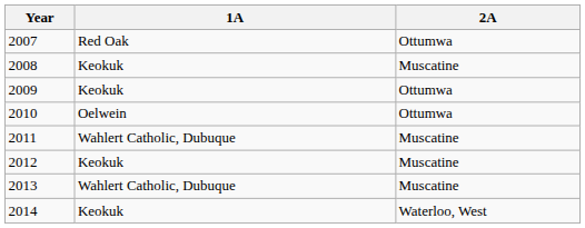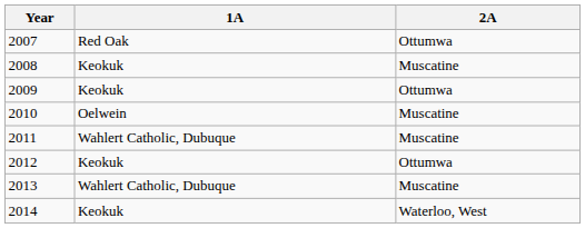2010 | 2A: Ottumwa -> Muscatine
2012 | 2A: Muscatine -> Ottumwa
